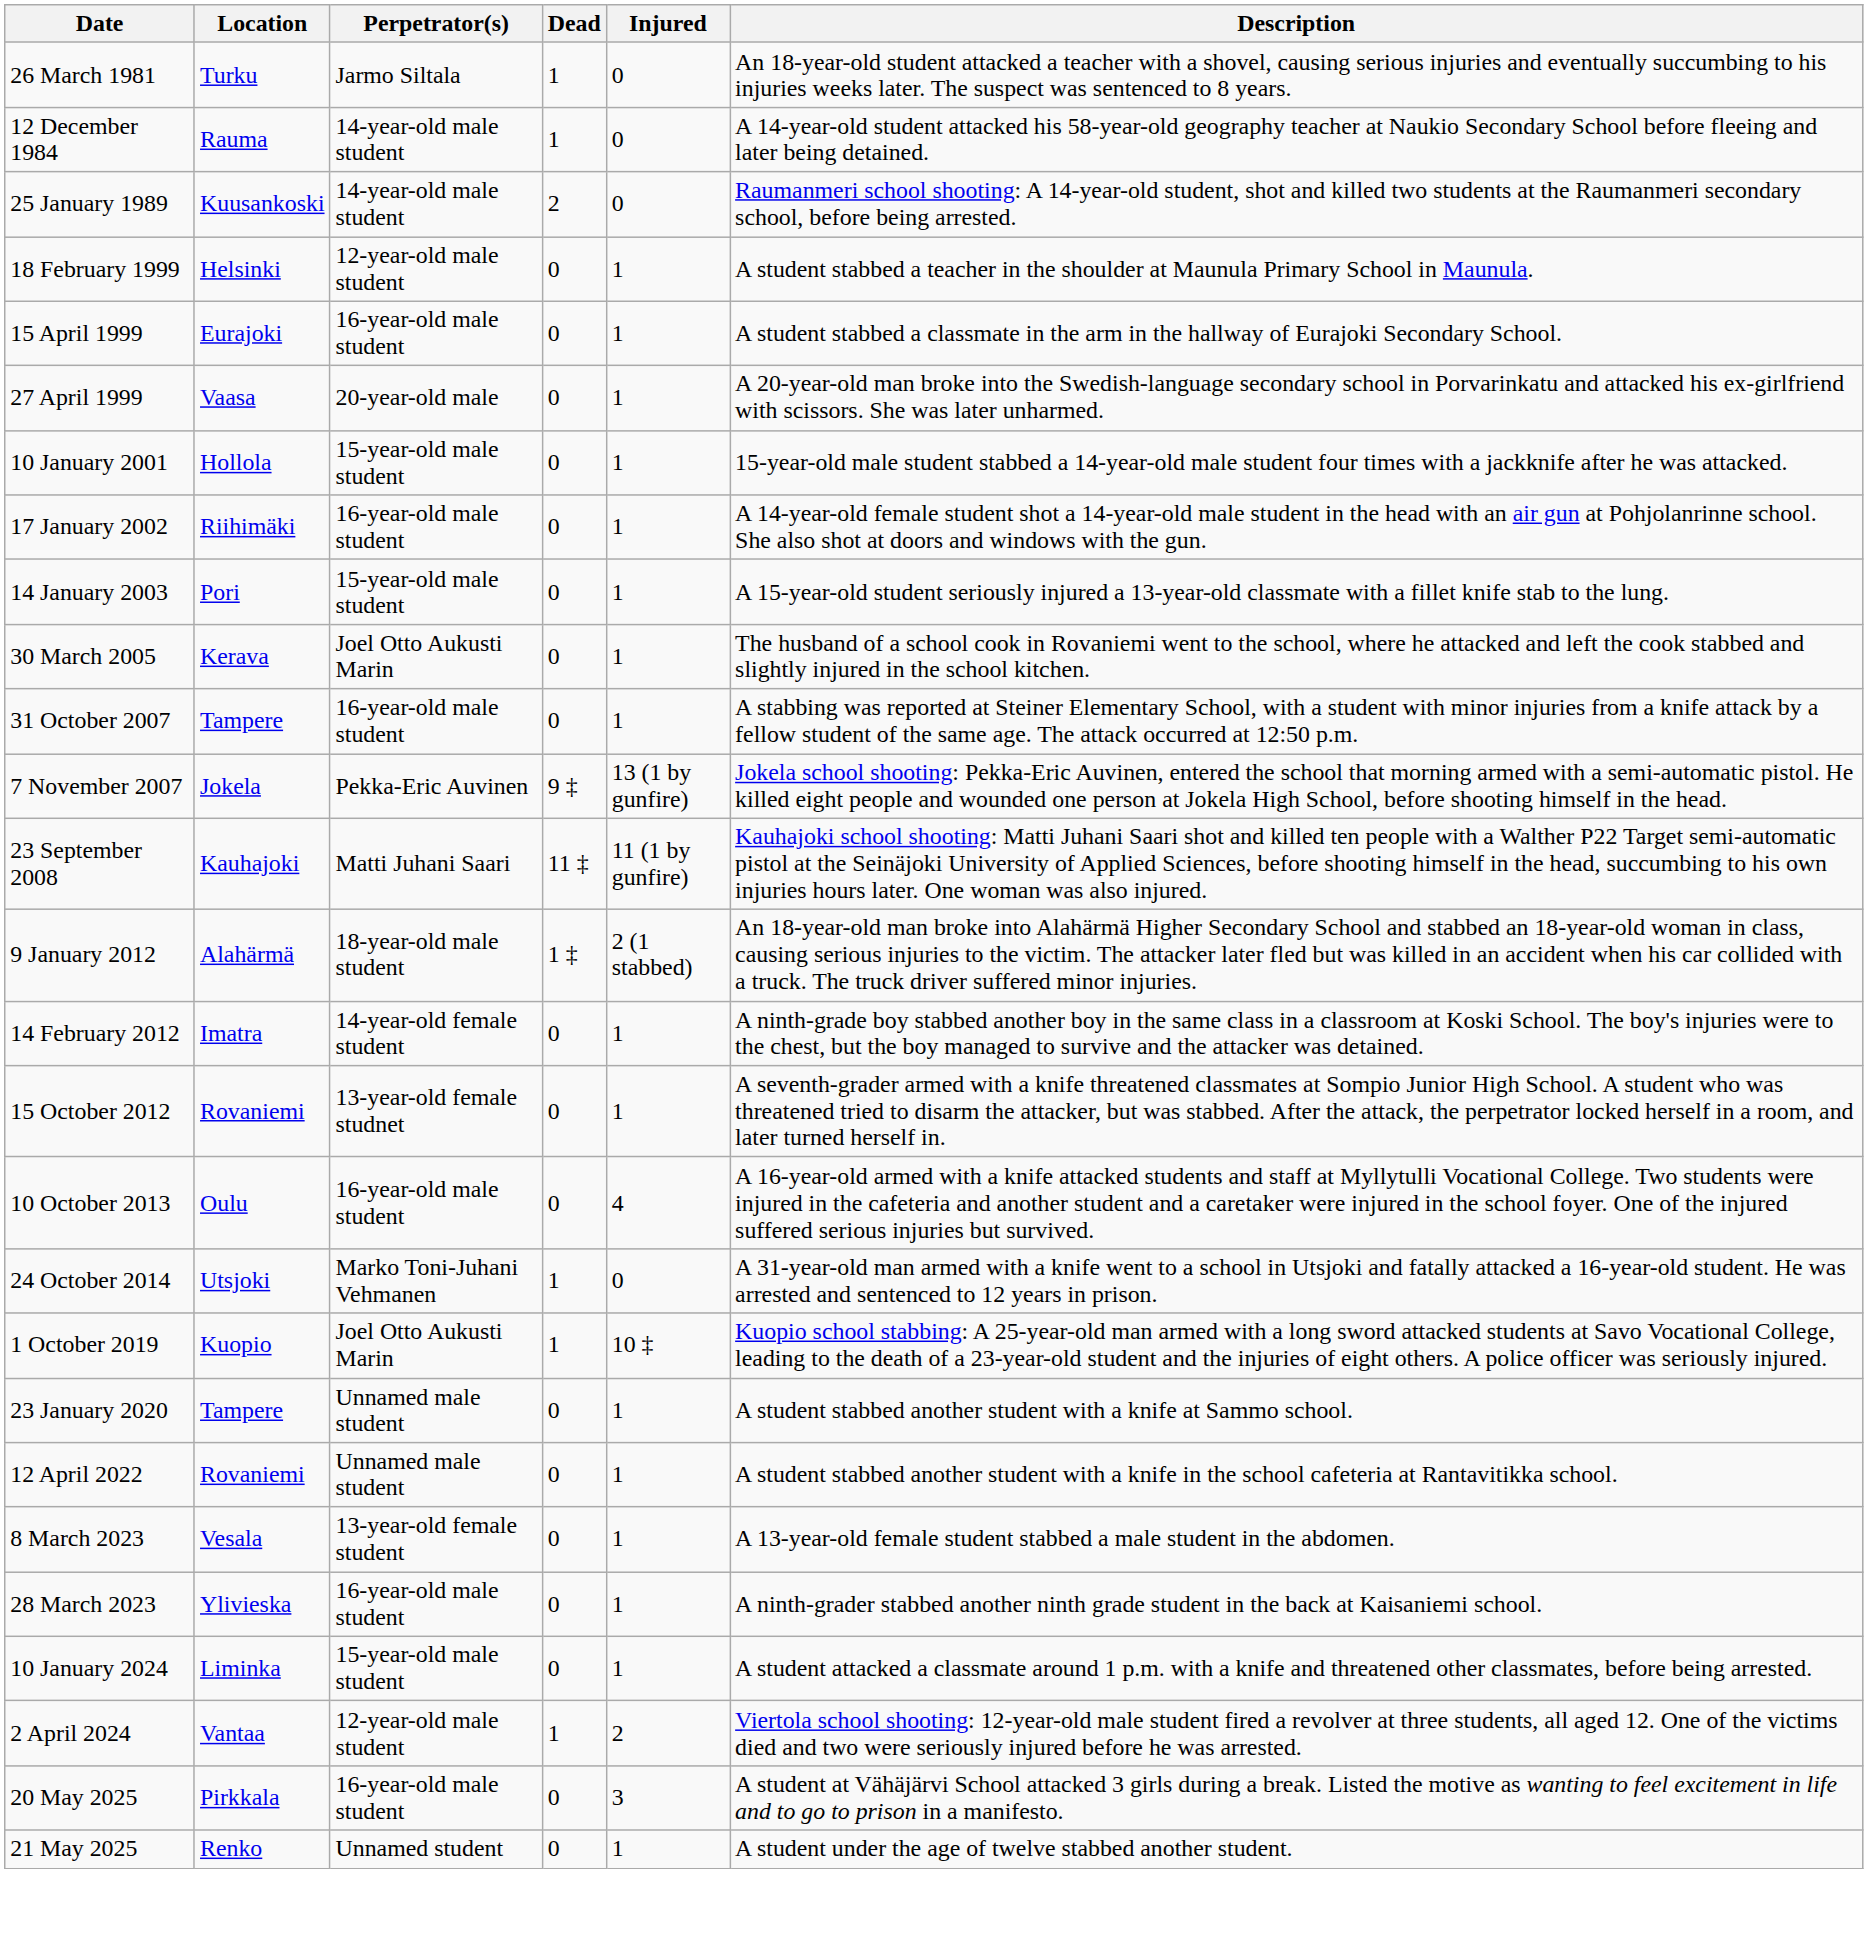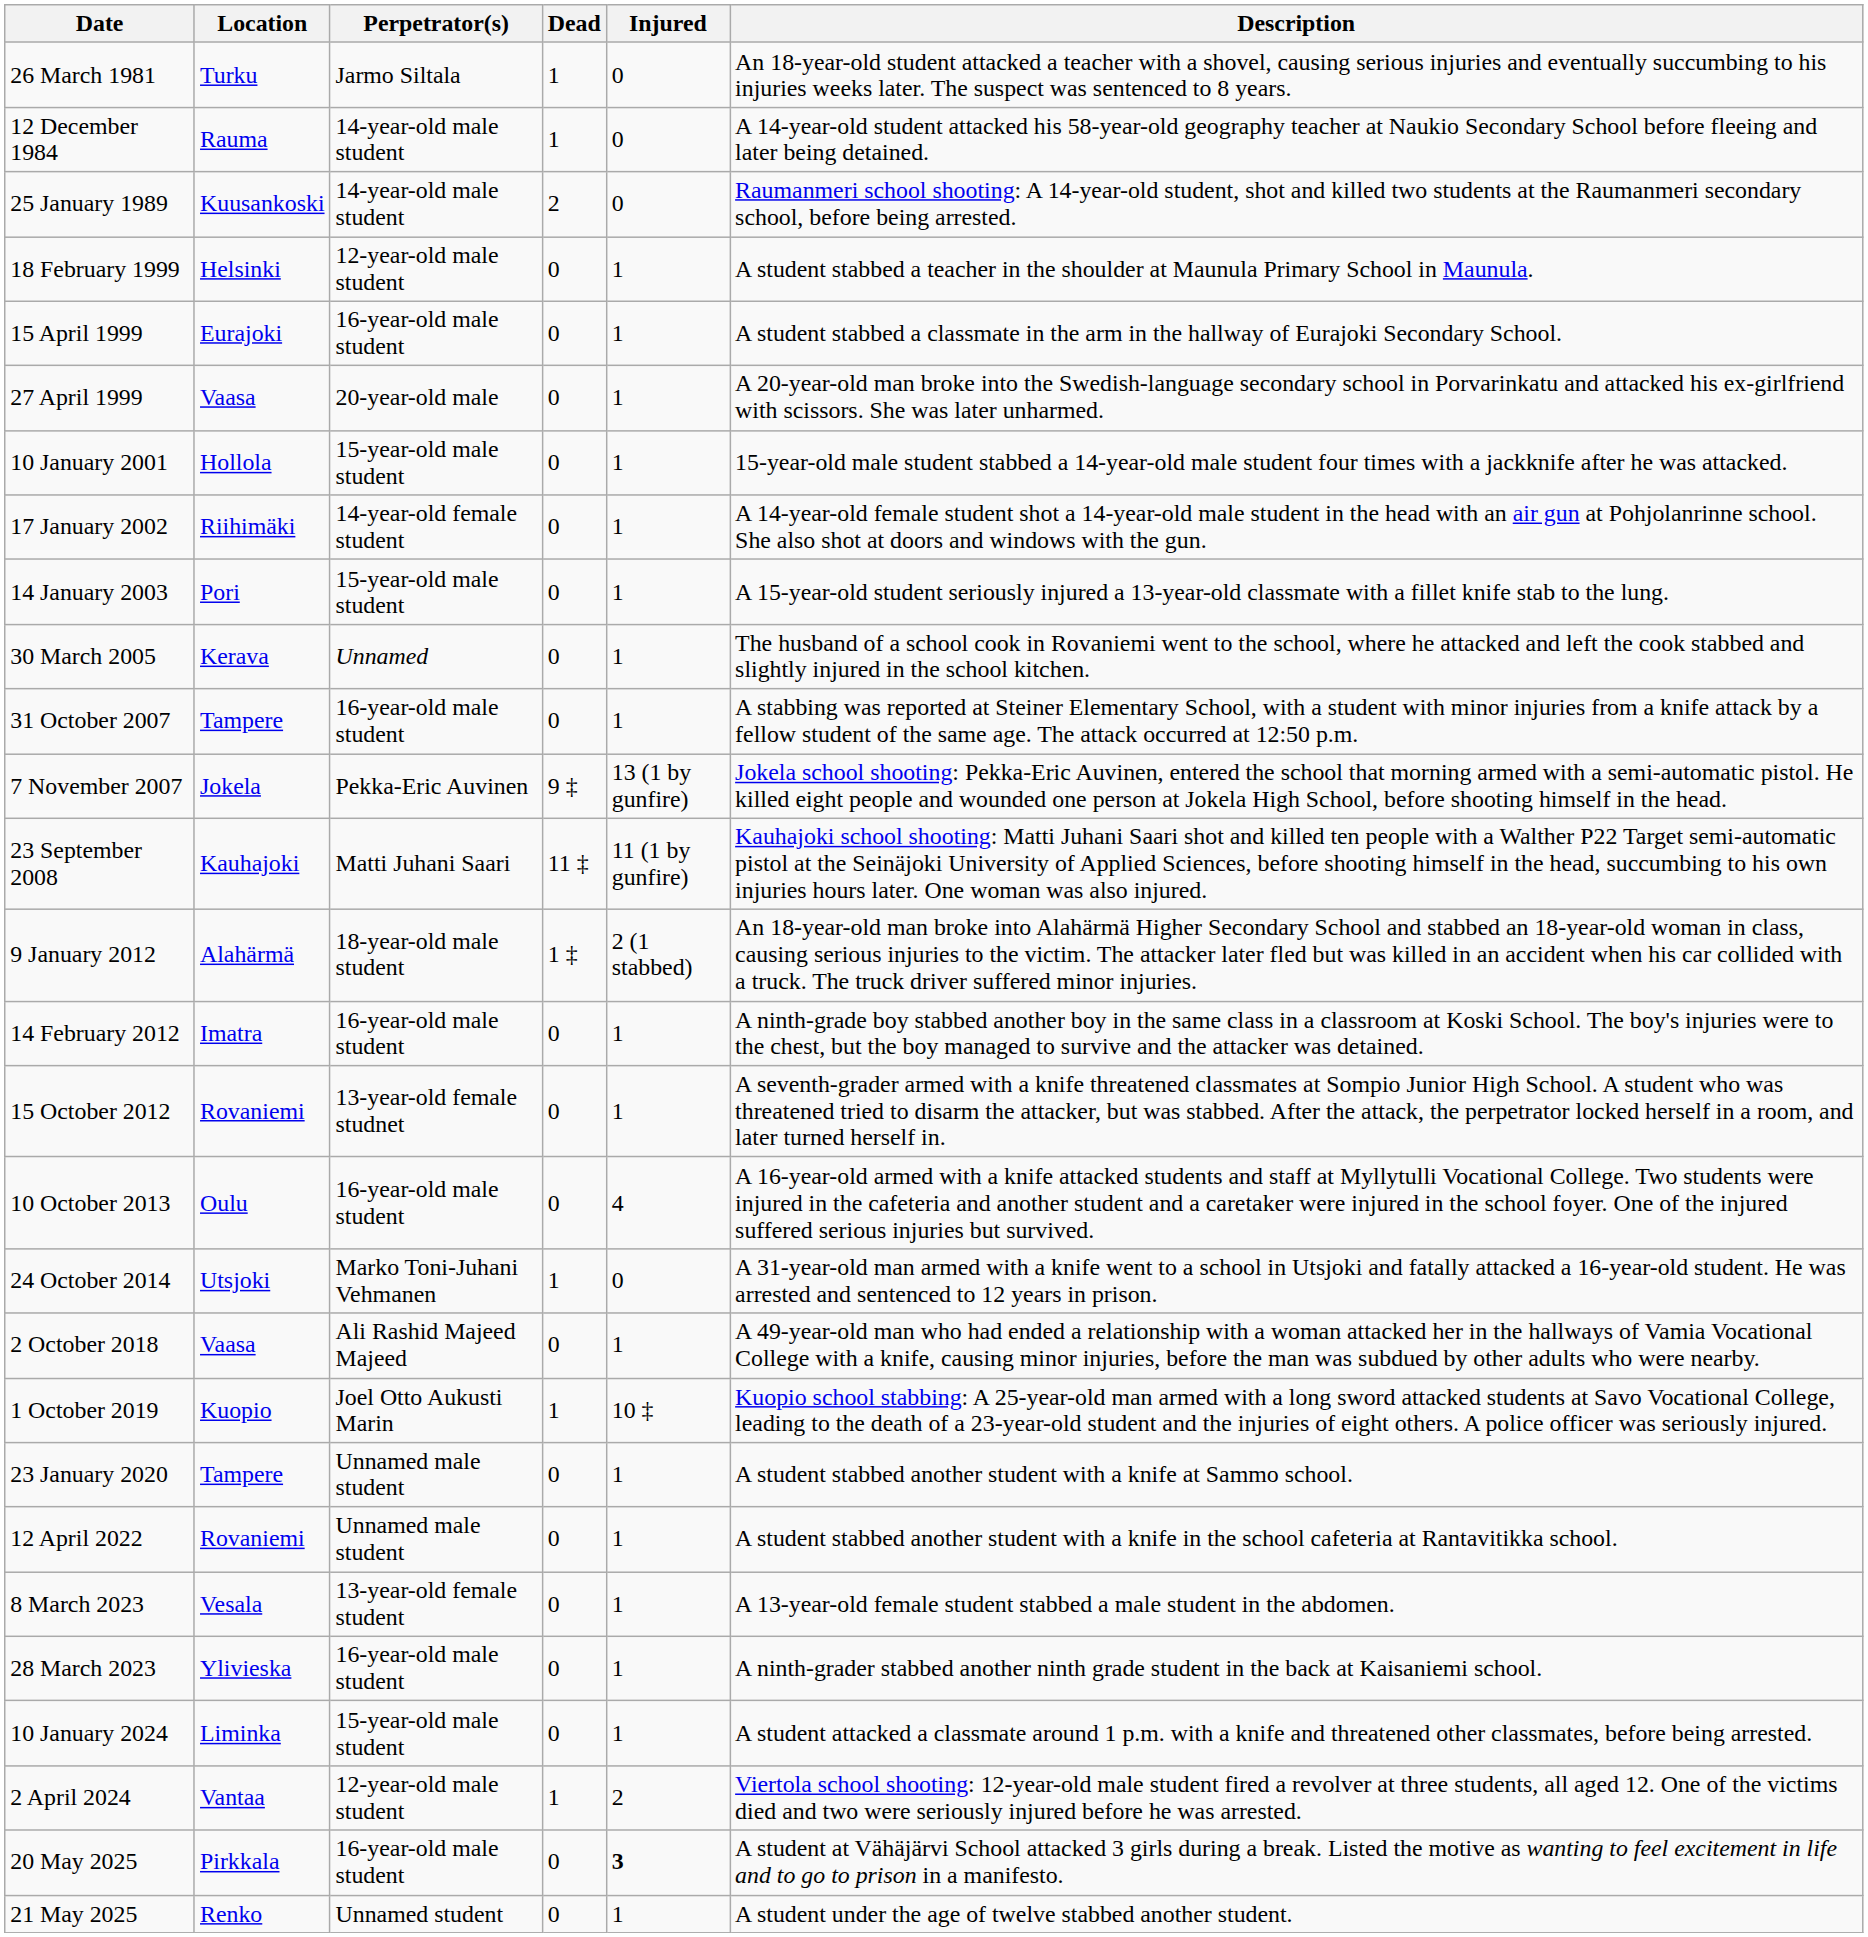17 January 2002 | Perpetrator(s): 16-year-old male student -> 14-year-old female student
30 March 2005 | Perpetrator(s): Joel Otto Aukusti Marin -> Unnamed
14 February 2012 | Perpetrator(s): 14-year-old female student -> 16-year-old male student
+ row: 2 October 2018 | Vaasa | Ali Rashid Majeed Majeed | 0 | 1 | A 49-year-old man who had ended a relationship with a woman attacked her in the hallways of Vamia Vocational College with a knife, causing minor injuries, before the man was subdued by other adults who were nearby.
20 May 2025 | Injured: normal -> bold
